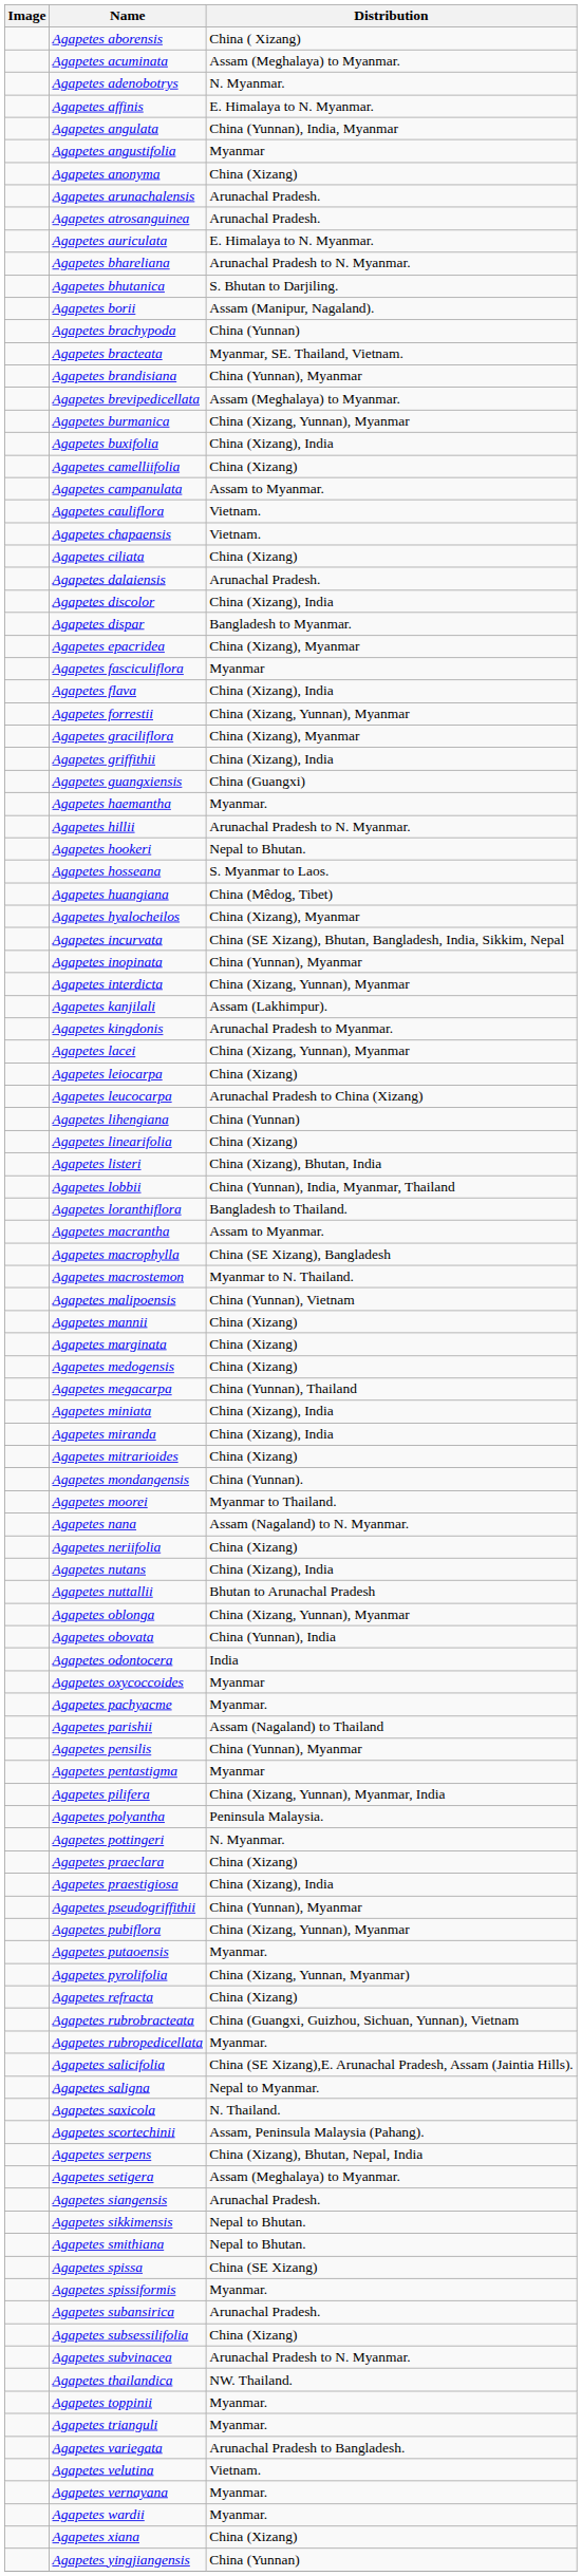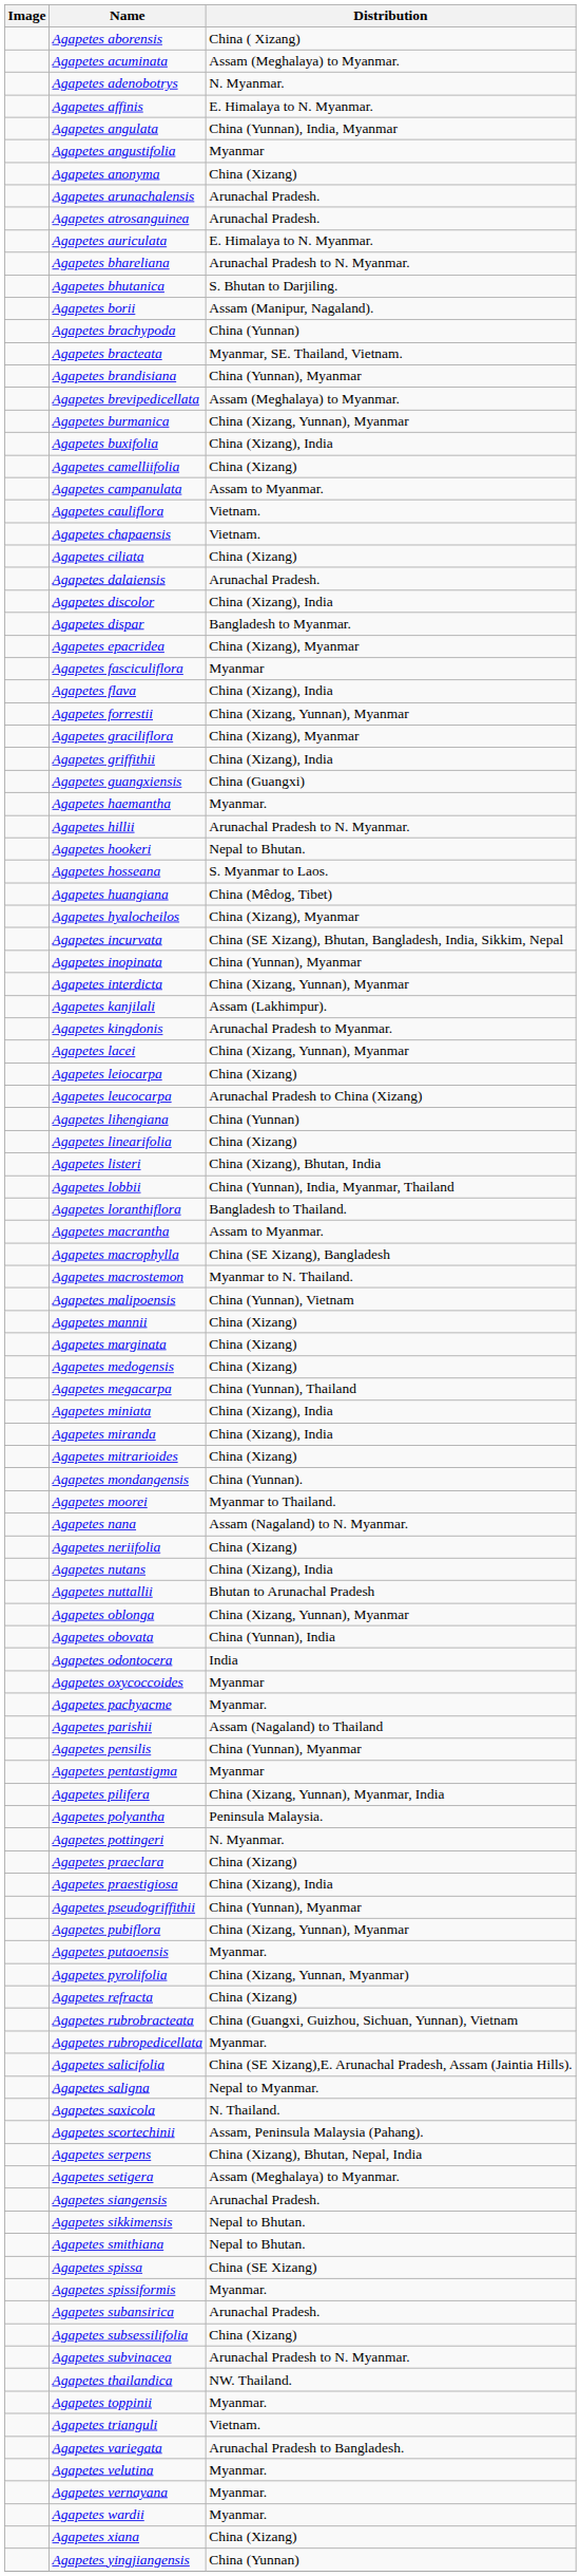Agapetes trianguli | Distribution: Myanmar. -> Vietnam.
Agapetes velutina | Distribution: Vietnam. -> Myanmar.
